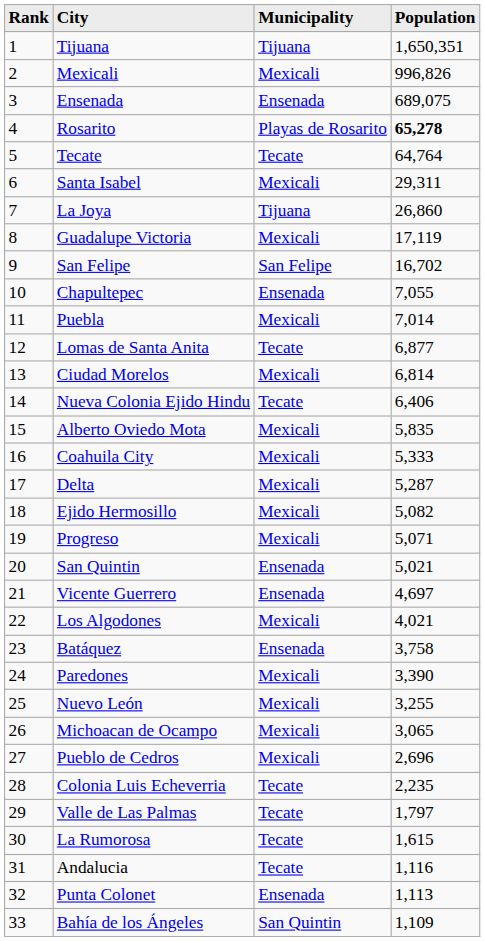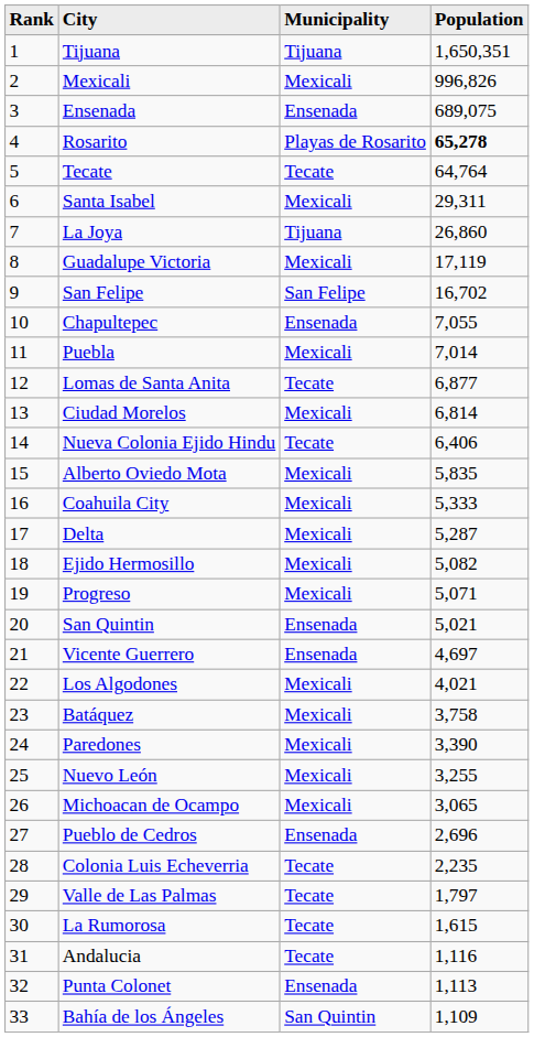Batáquez | Municipality: Ensenada -> Mexicali
Pueblo de Cedros | Municipality: Mexicali -> Ensenada
